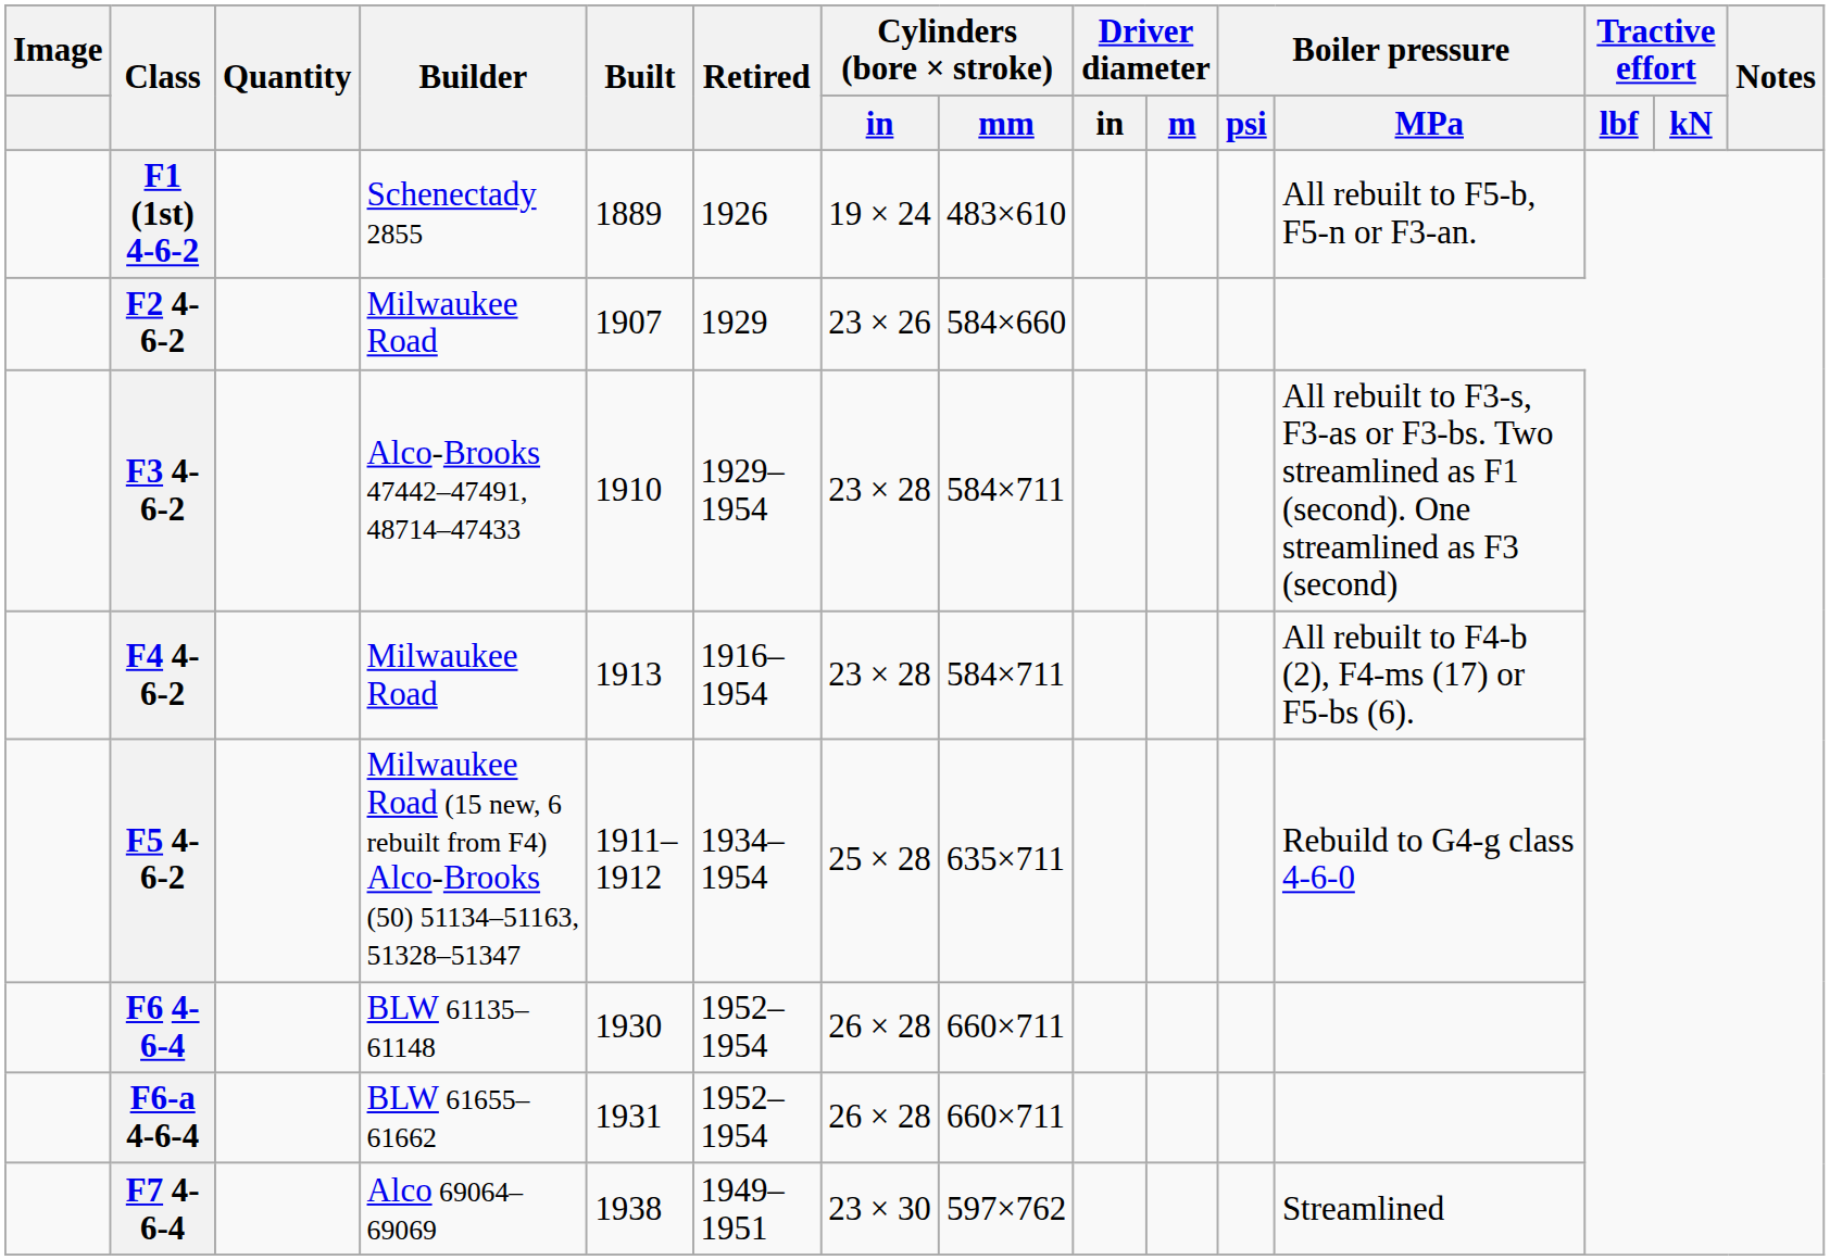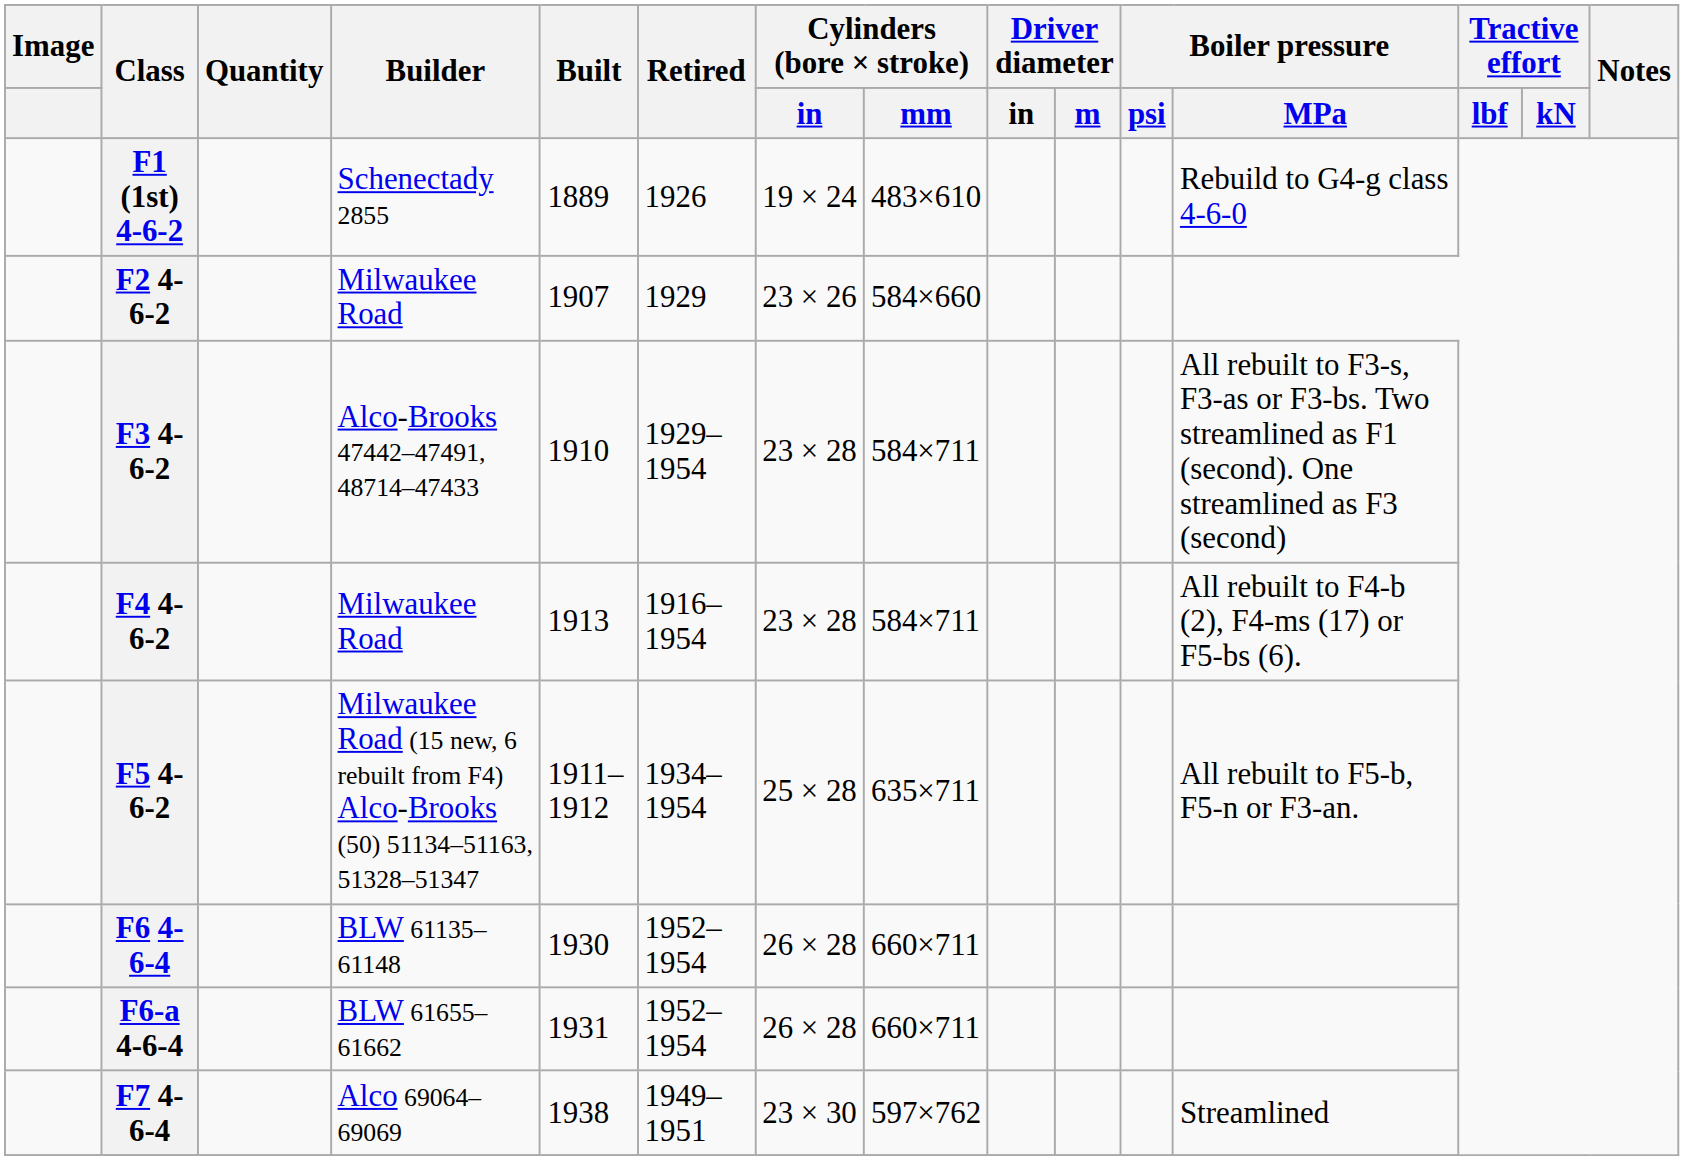F1 (1st) 4-6-2 | Boiler pressure / MPa: All rebuilt to F5-b, F5-n or F3-an. -> Rebuild to G4-g class 4-6-0
F5 4-6-2 | Boiler pressure / MPa: Rebuild to G4-g class 4-6-0 -> All rebuilt to F5-b, F5-n or F3-an.
